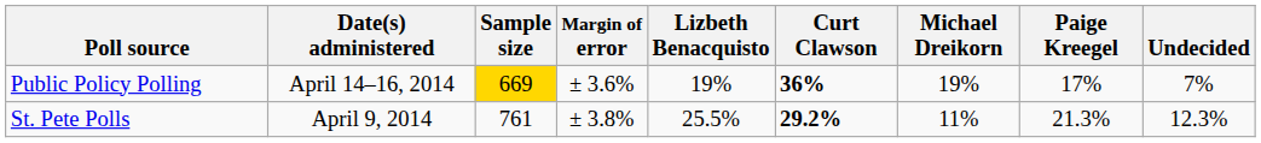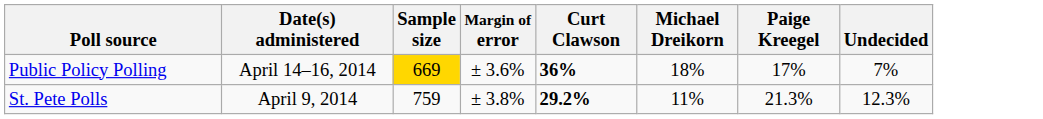- column: Lizbeth Benacquisto | 19% | 25.5%
Public Policy Polling | Michael Dreikorn: 19% -> 18%
St. Pete Polls | Sample size: 761 -> 759
